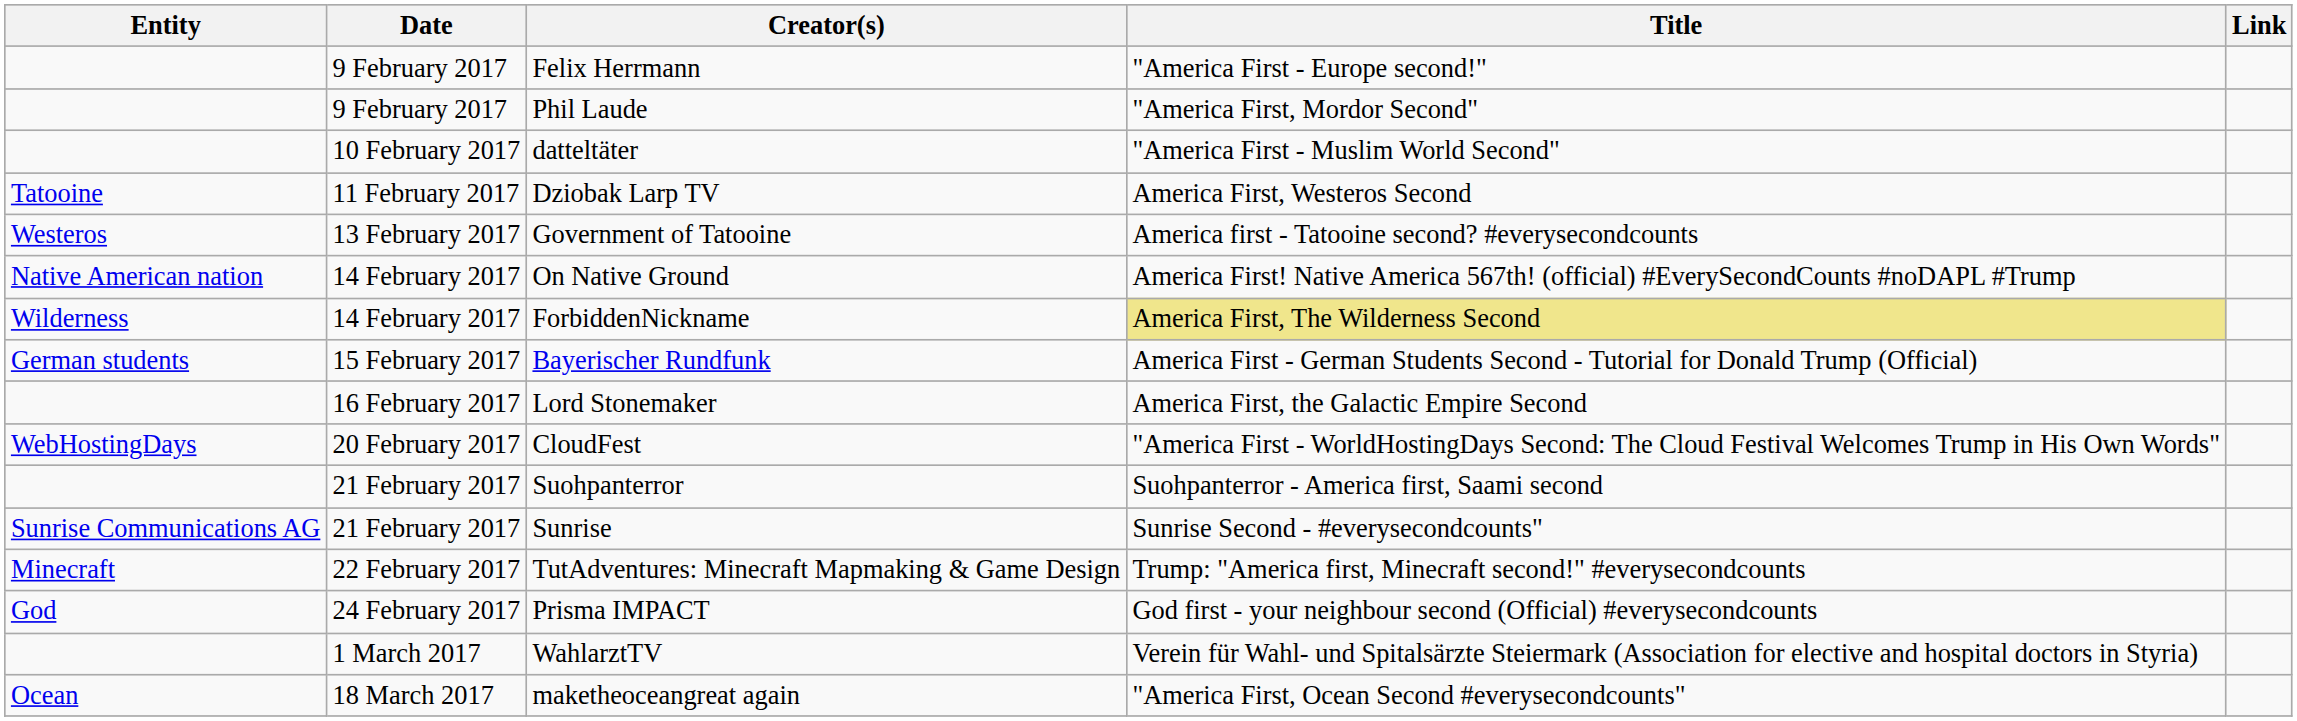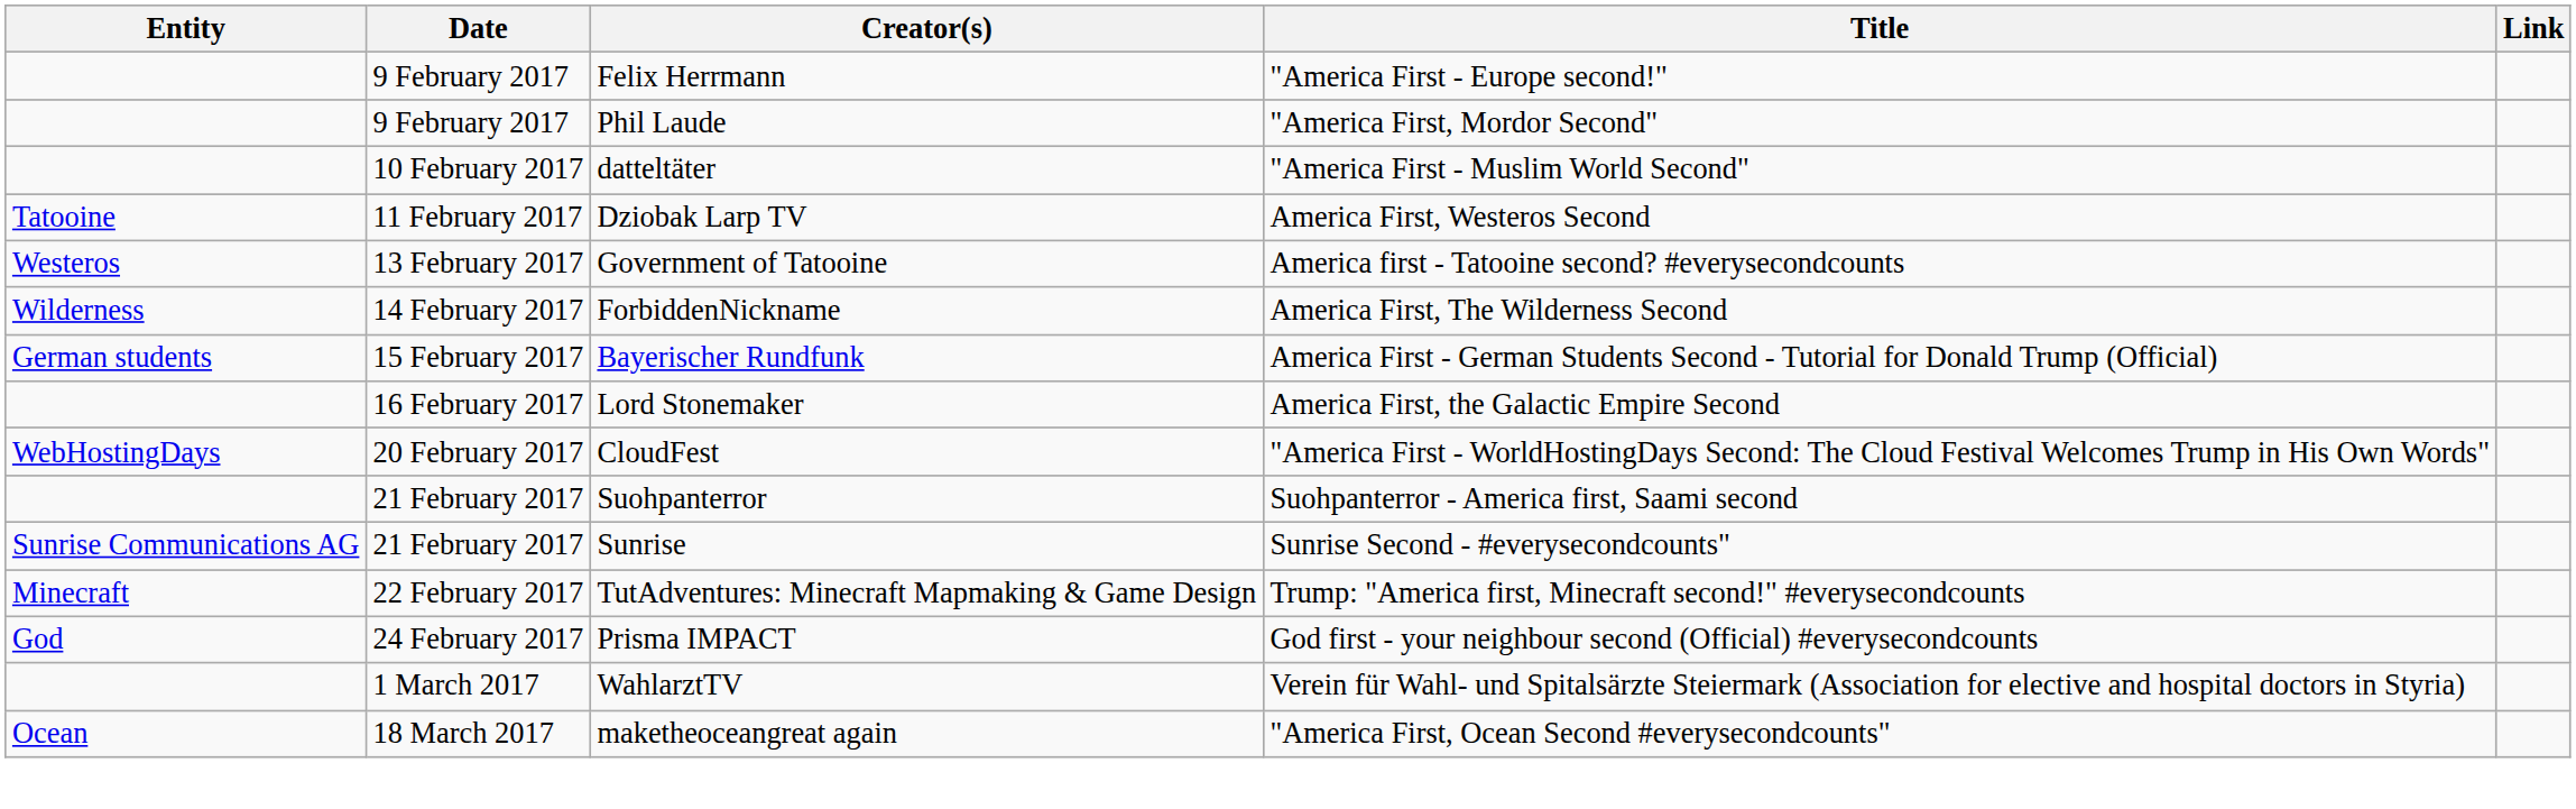- row: Native American nation | 14 February 2017 | On Native Ground | America First! Native America 567th! (official) #EverySecondCounts #noDAPL #Trump
ForbiddenNickname | Title: khaki background -> no background
